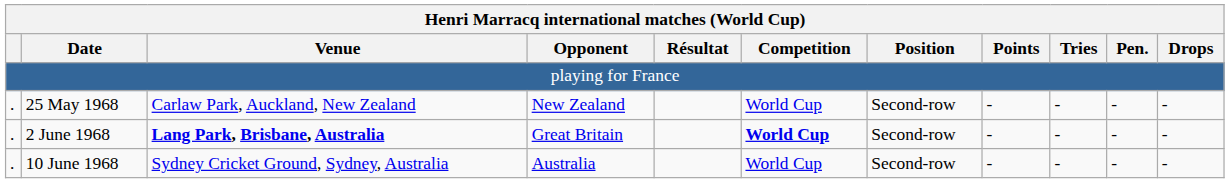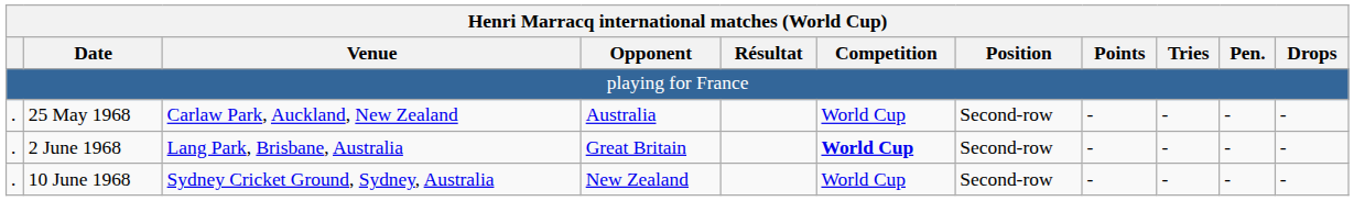25 May 1968 | Opponent: New Zealand -> Australia
2 June 1968 | Venue: bold -> normal
10 June 1968 | Opponent: Australia -> New Zealand
